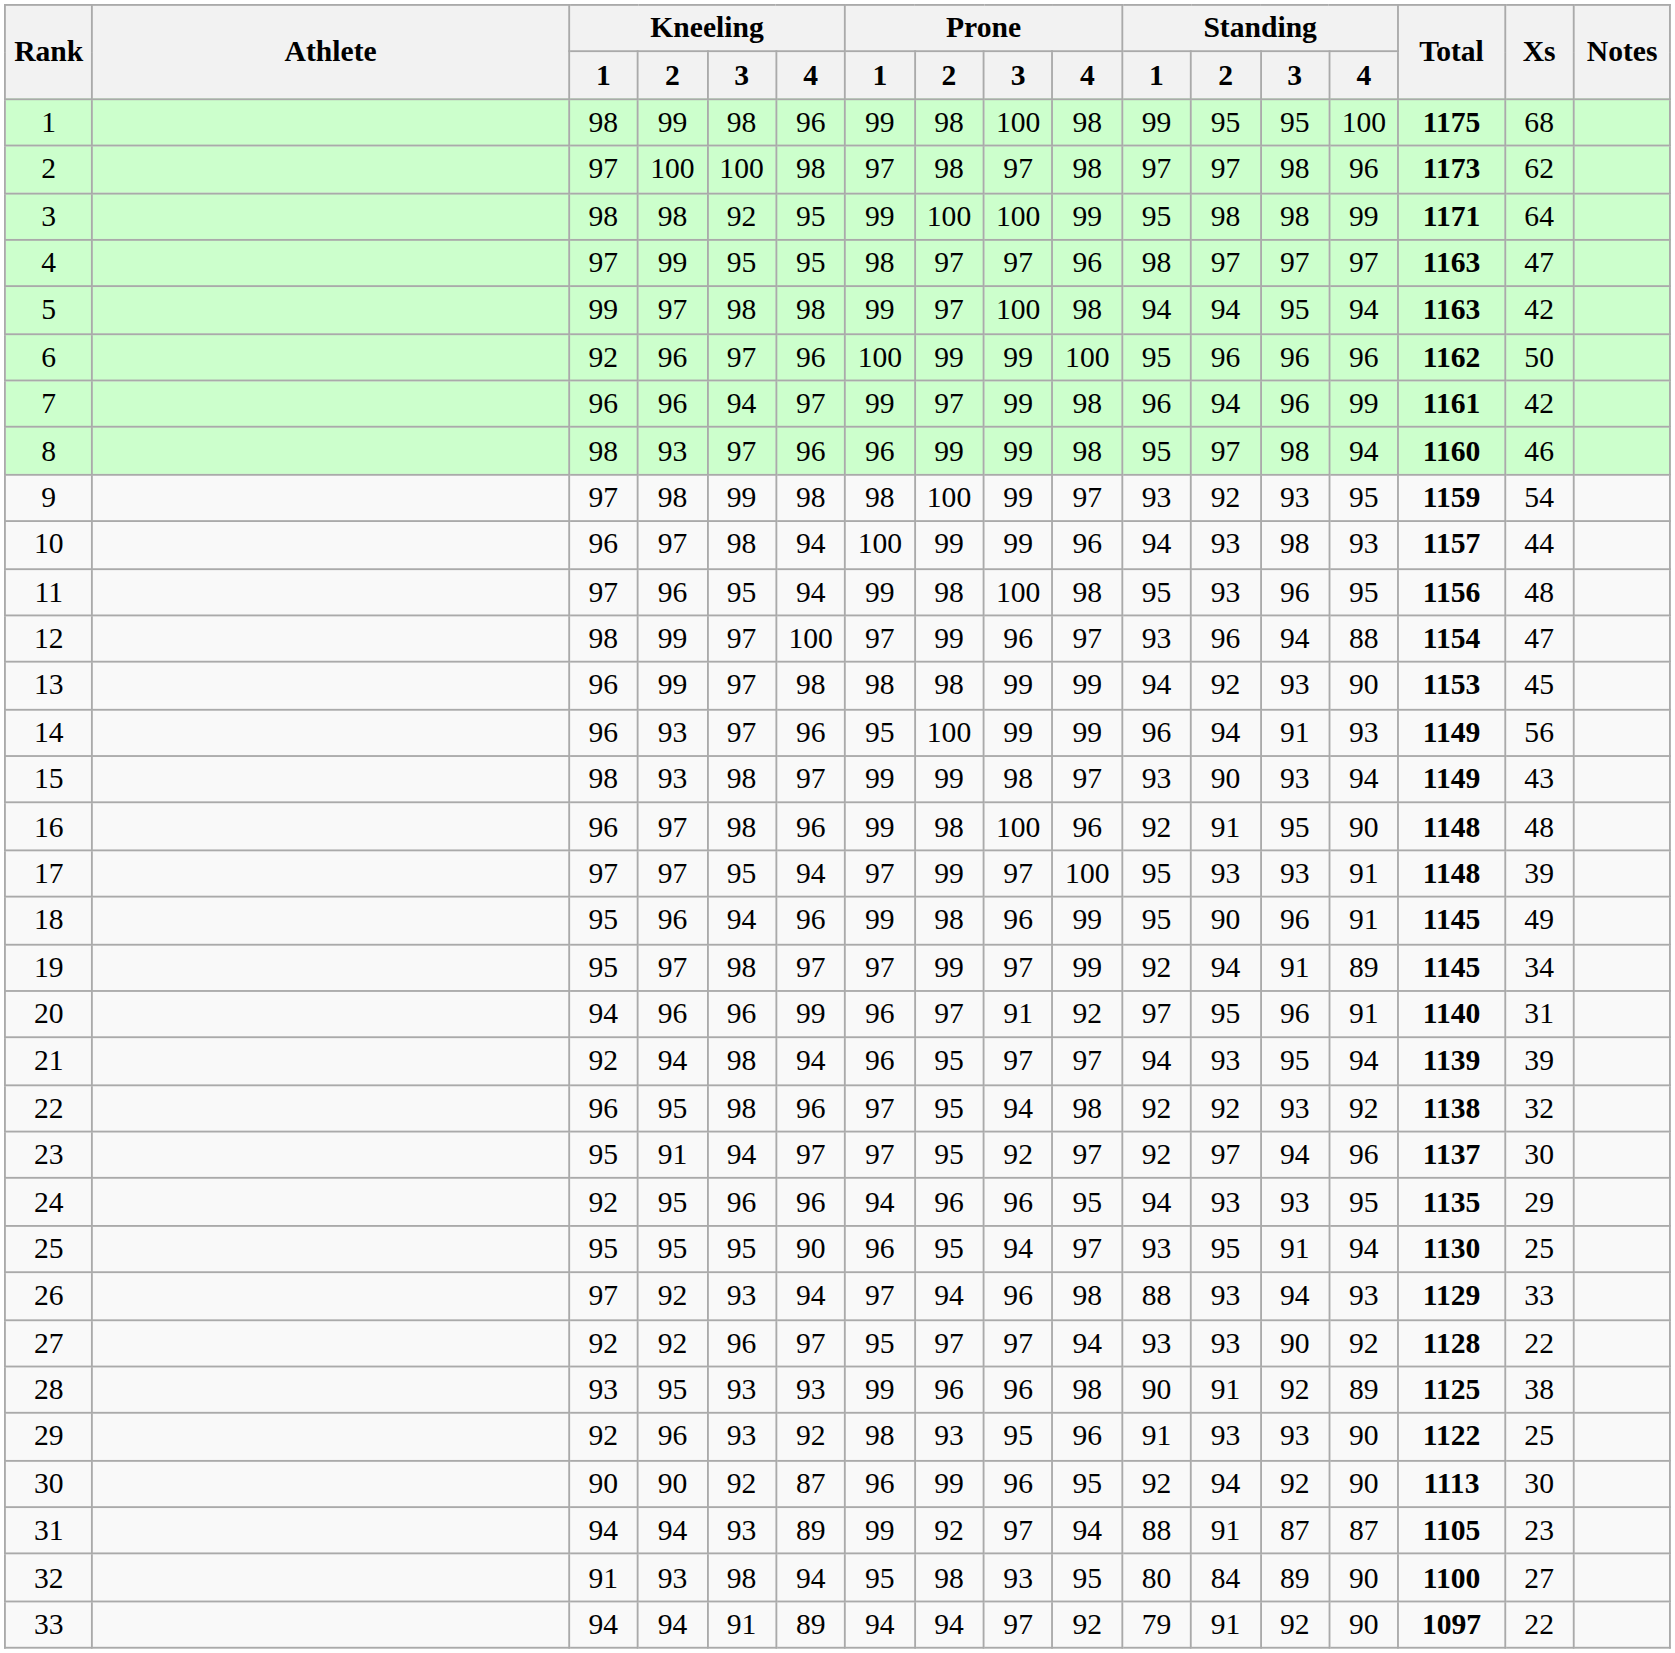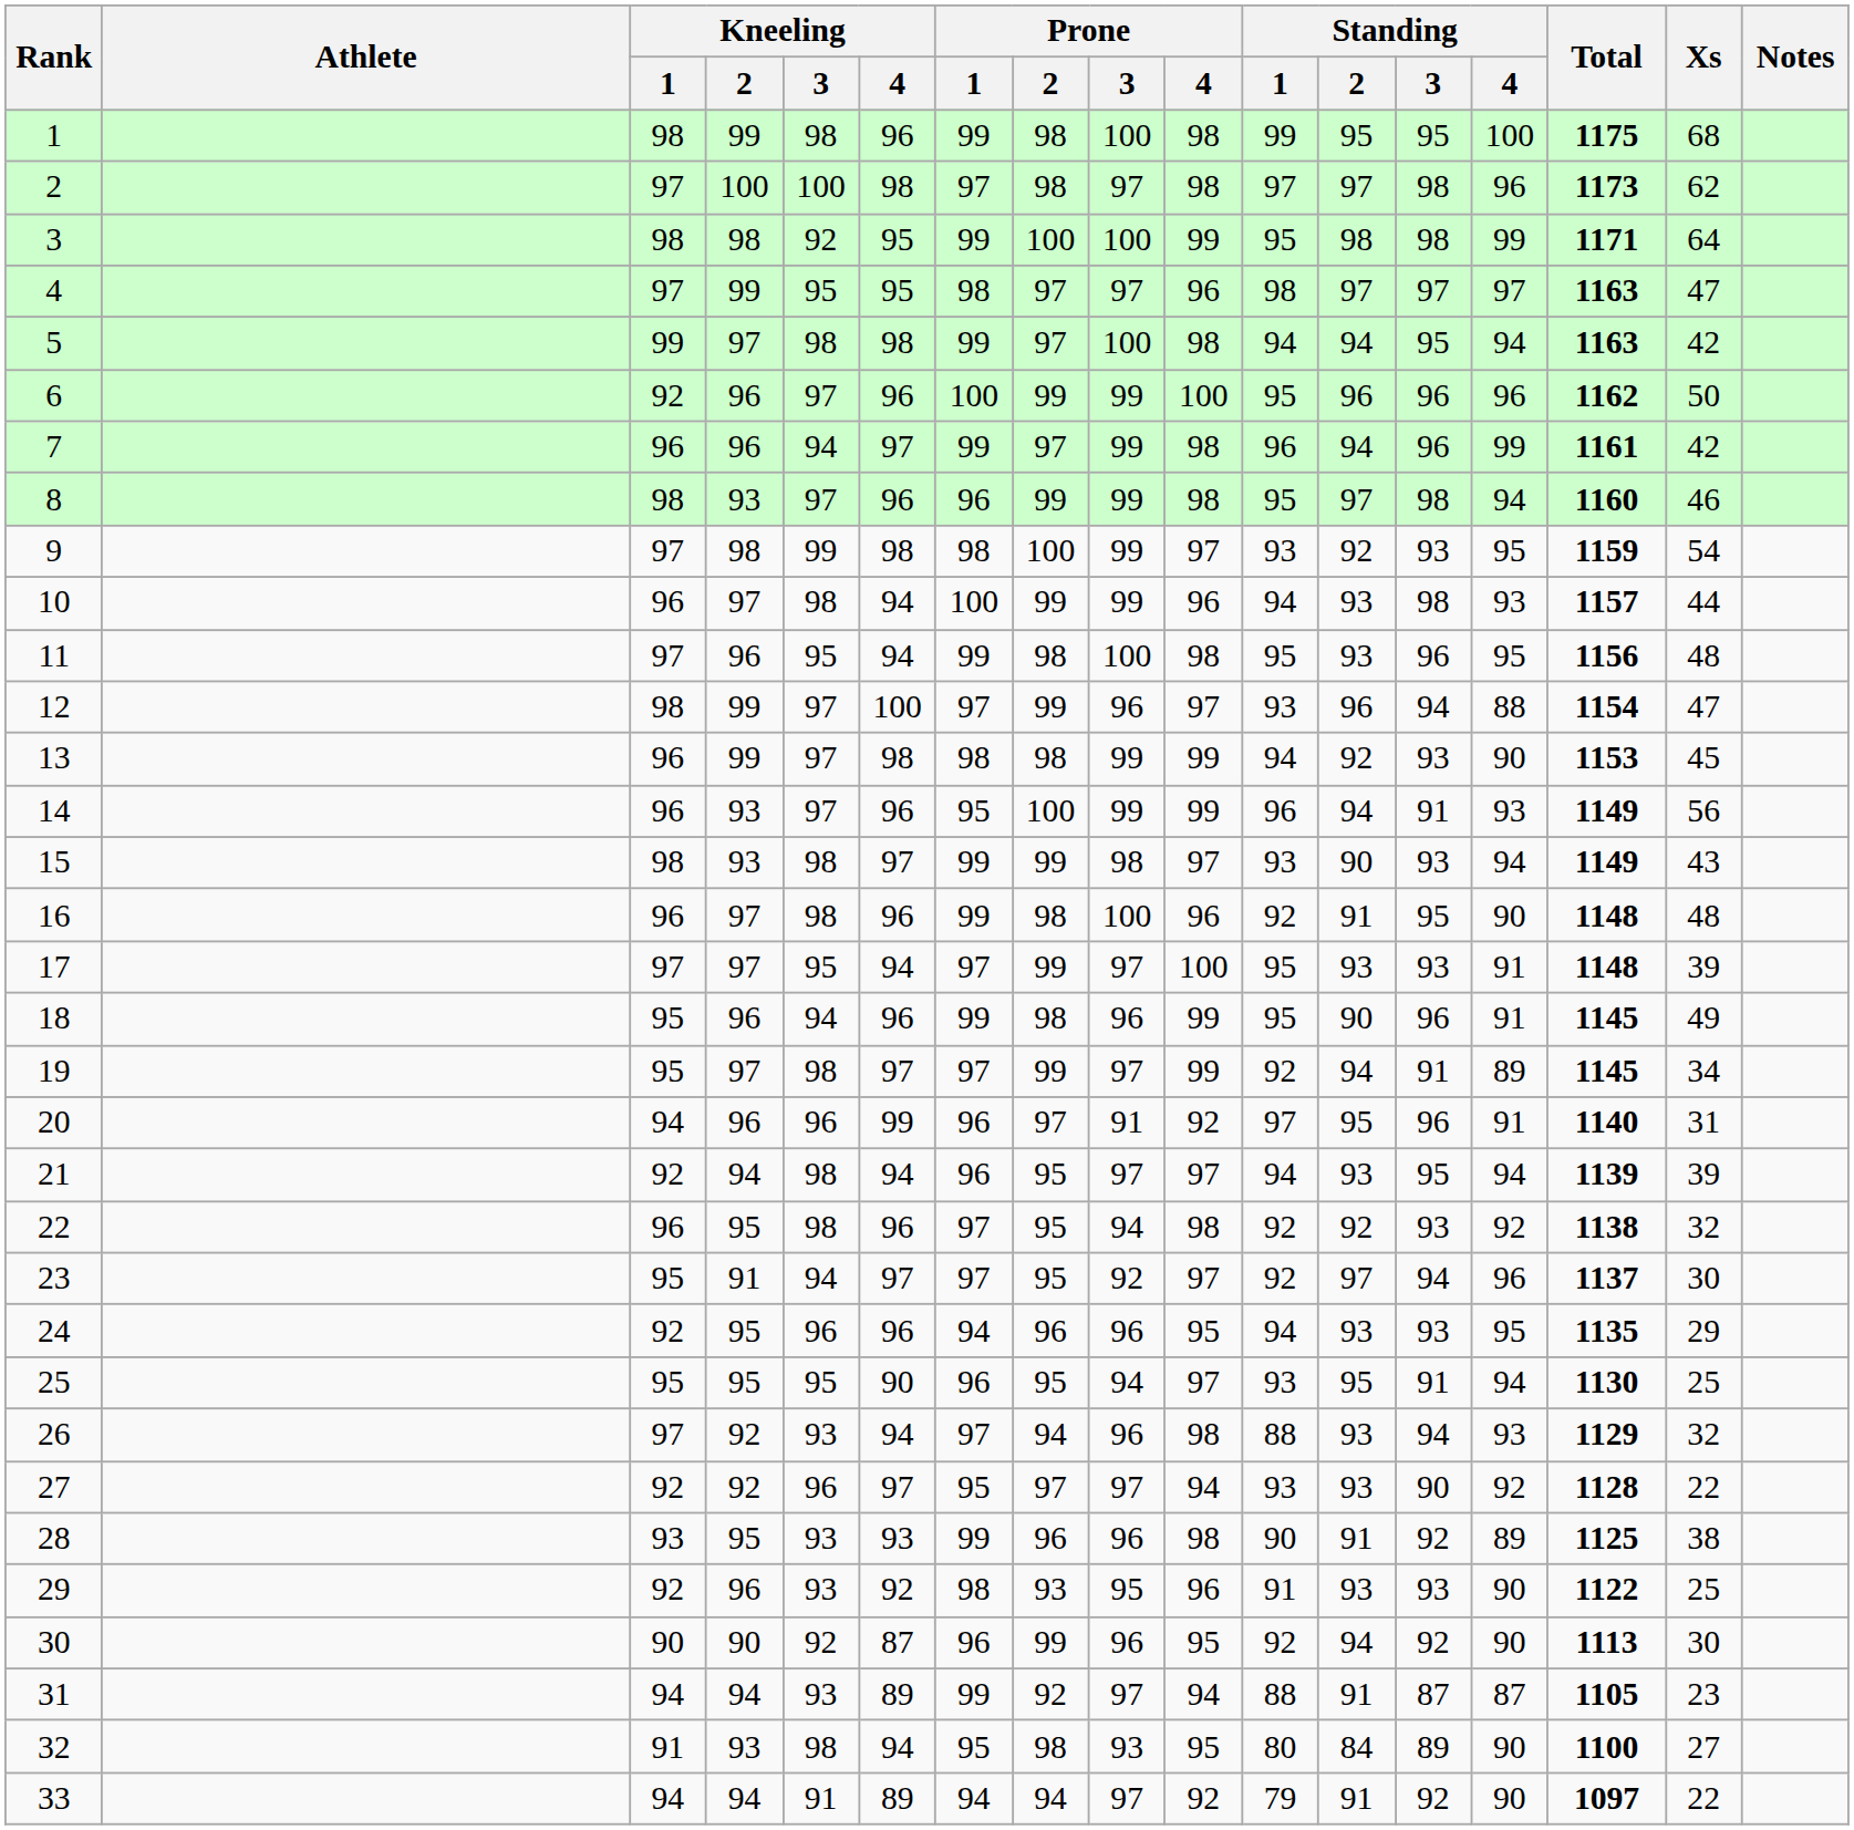26 | Xs: 33 -> 32
